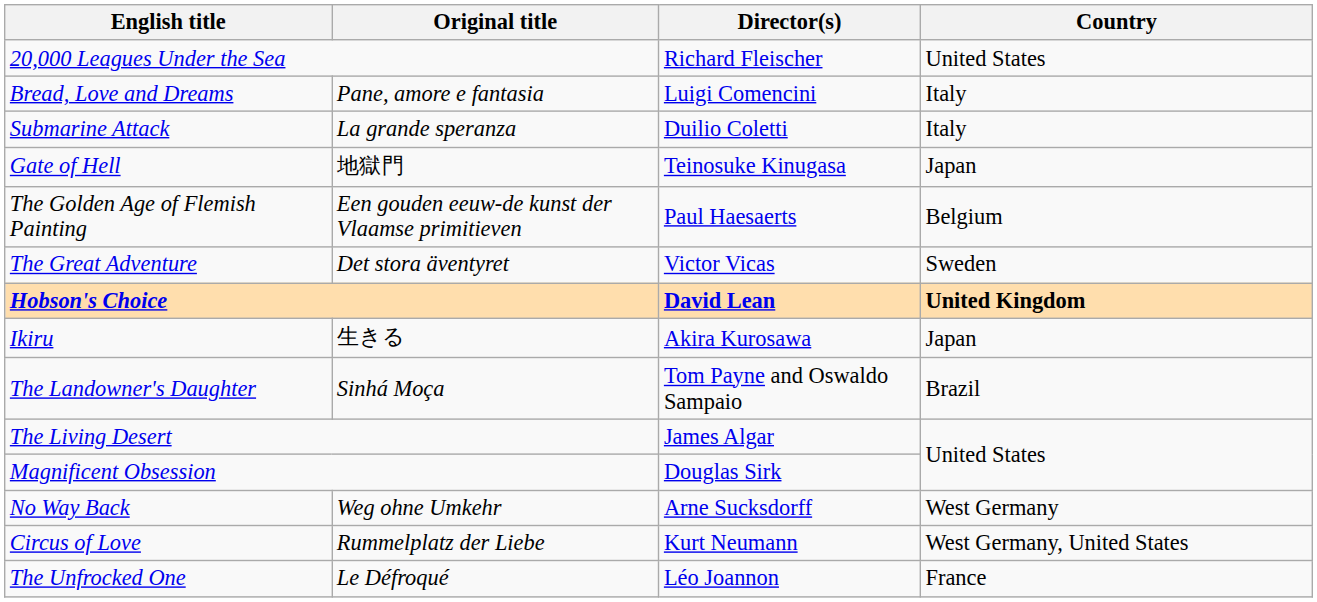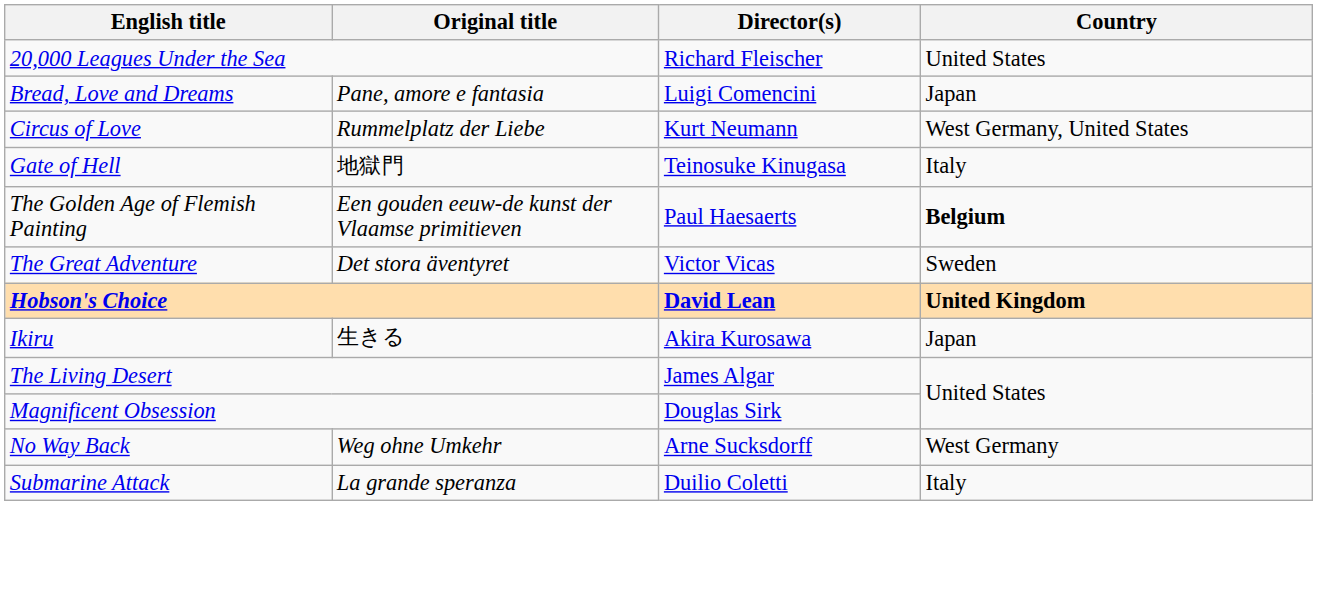Bread, Love and Dreams | Country: Italy -> Japan
rows swapped: Circus of Love <-> Submarine Attack
Gate of Hell | Country: Japan -> Italy
The Golden Age of Flemish Painting | Country: normal -> bold
- row: The Landowner's Daughter | Sinhá Moça | Tom Payne and Oswaldo Sampaio | Brazil
- row: The Unfrocked One | Le Défroqué | Léo Joannon | France
